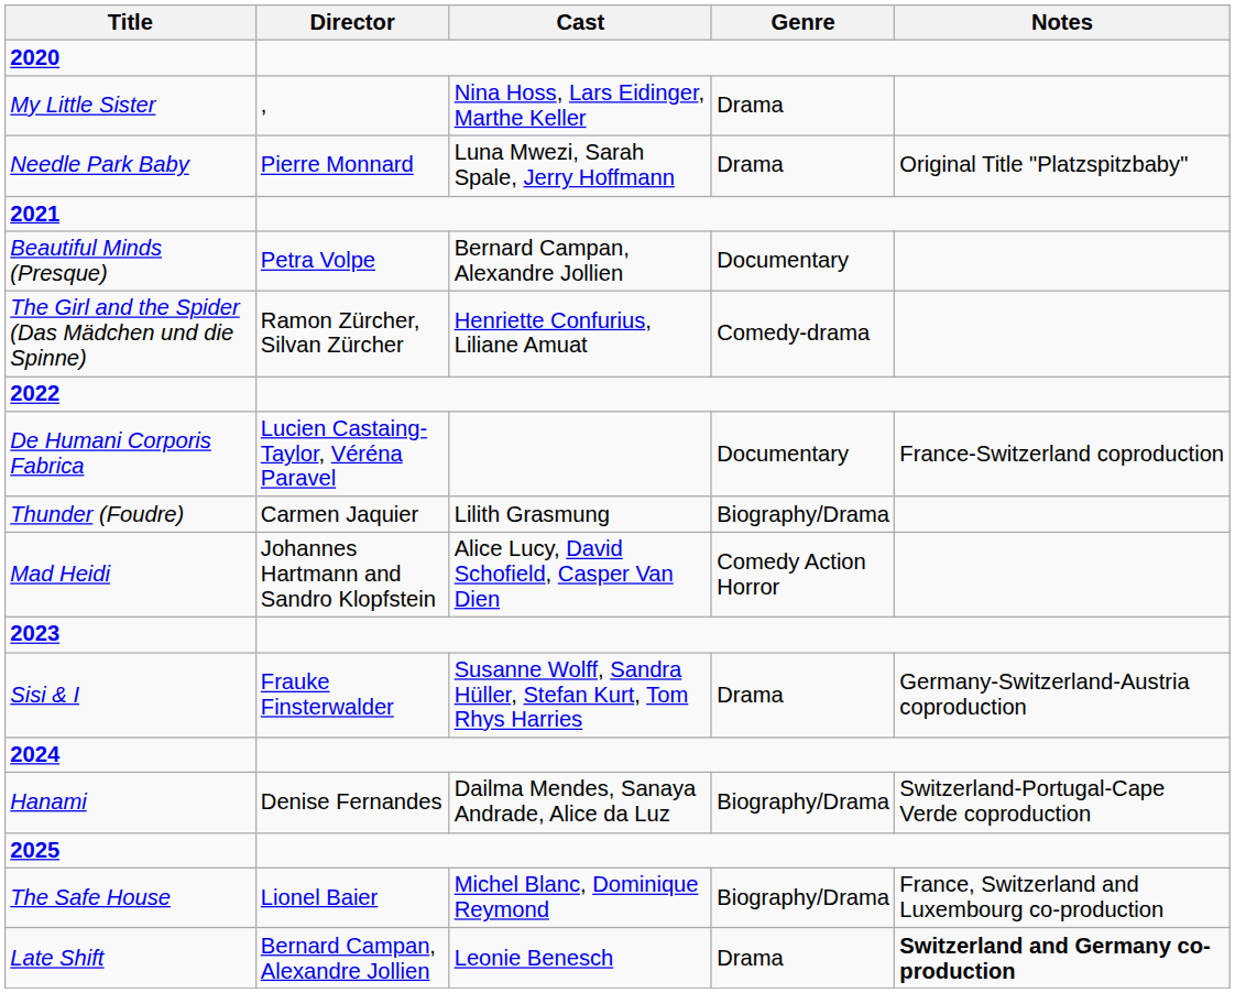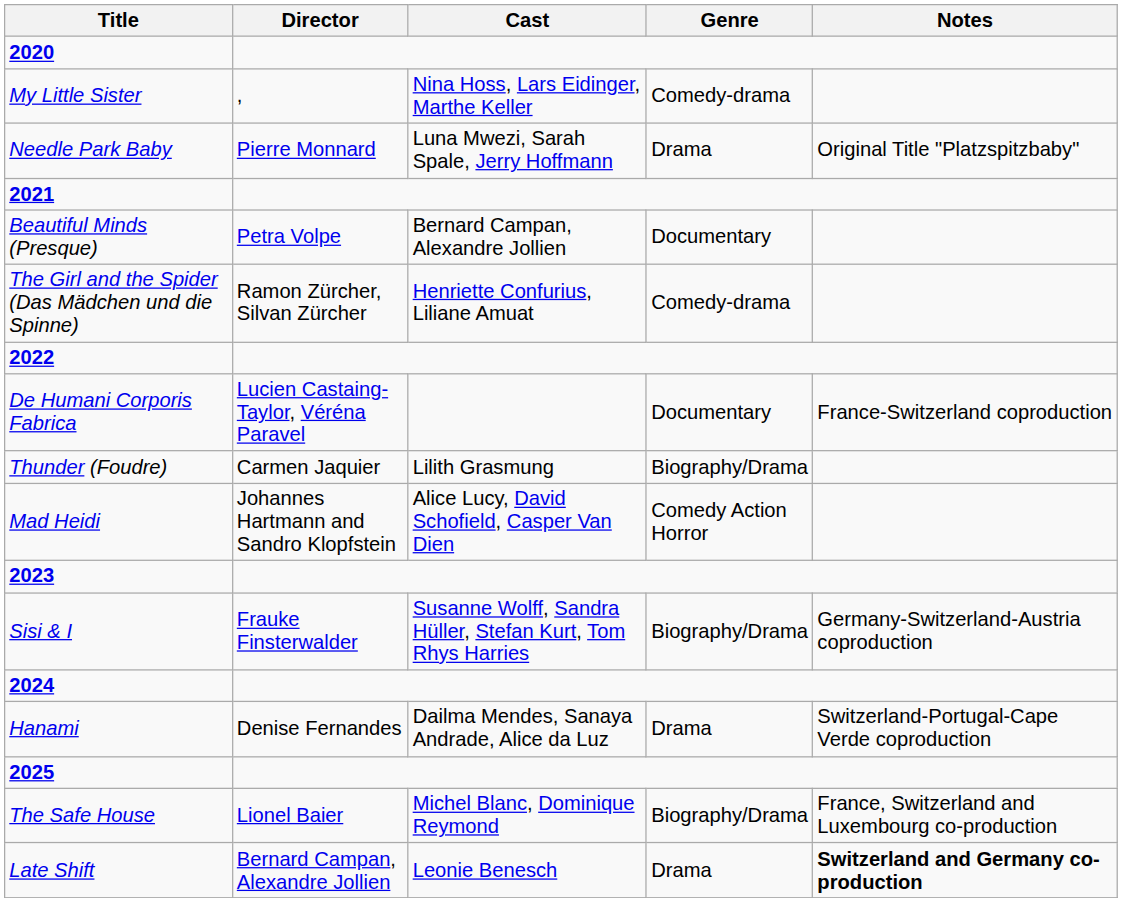My Little Sister | Genre: Drama -> Comedy-drama
Sisi & I | Genre: Drama -> Biography/Drama
Hanami | Genre: Biography/Drama -> Drama
